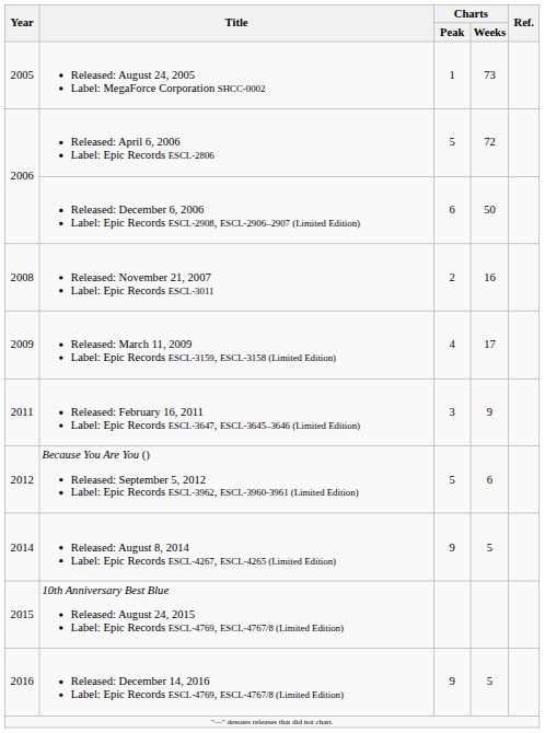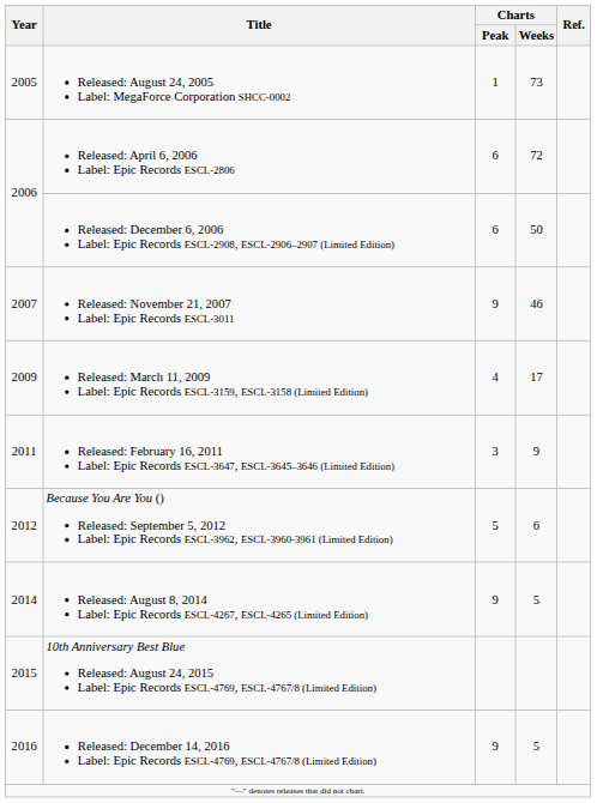Released: April 6, 2006 Label: Epic Records ESCL-2806 | Charts / Peak: 5 -> 6
Released: November 21, 2007 Label: Epic Records ESCL-3011 | Year: 2008 -> 2007
Released: November 21, 2007 Label: Epic Records ESCL-3011 | Charts / Peak: 2 -> 9
Released: November 21, 2007 Label: Epic Records ESCL-3011 | Charts / Weeks: 16 -> 46
